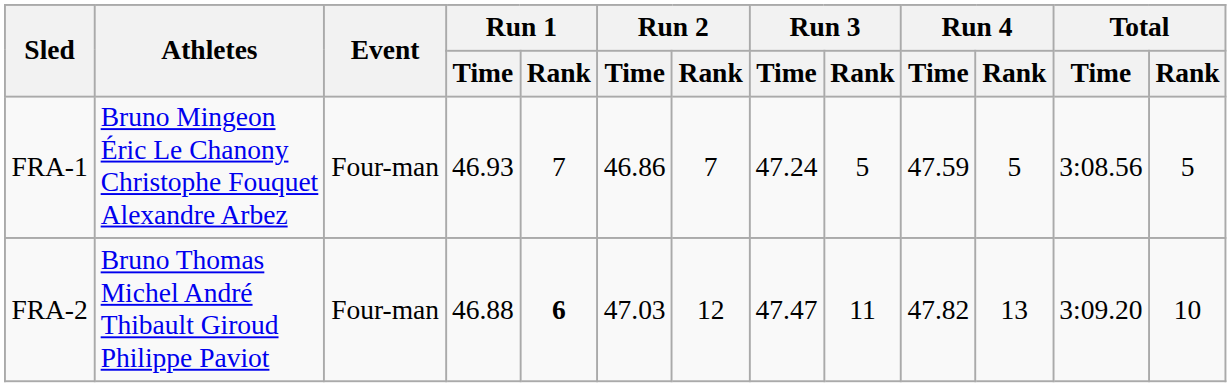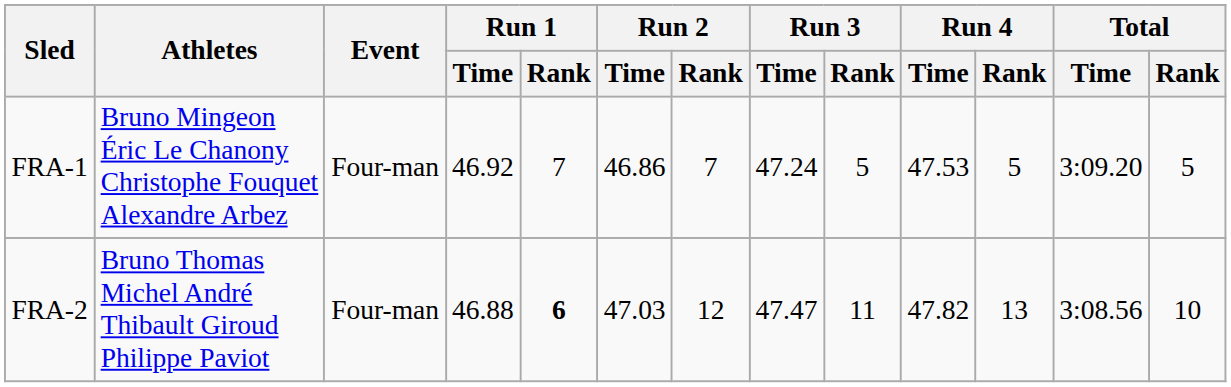FRA-1 | Run 1 / Time: 46.93 -> 46.92
FRA-1 | Run 4 / Time: 47.59 -> 47.53
FRA-1 | Total / Time: 3:08.56 -> 3:09.20
FRA-2 | Total / Time: 3:09.20 -> 3:08.56
